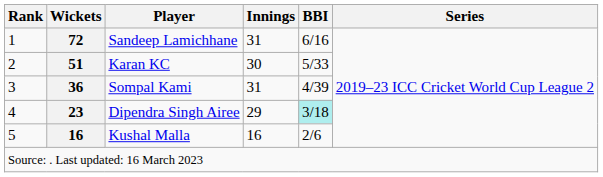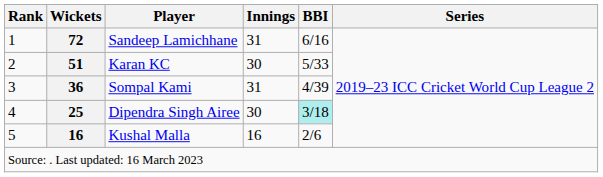Dipendra Singh Airee | Wickets: 23 -> 25
Dipendra Singh Airee | Innings: 29 -> 30
